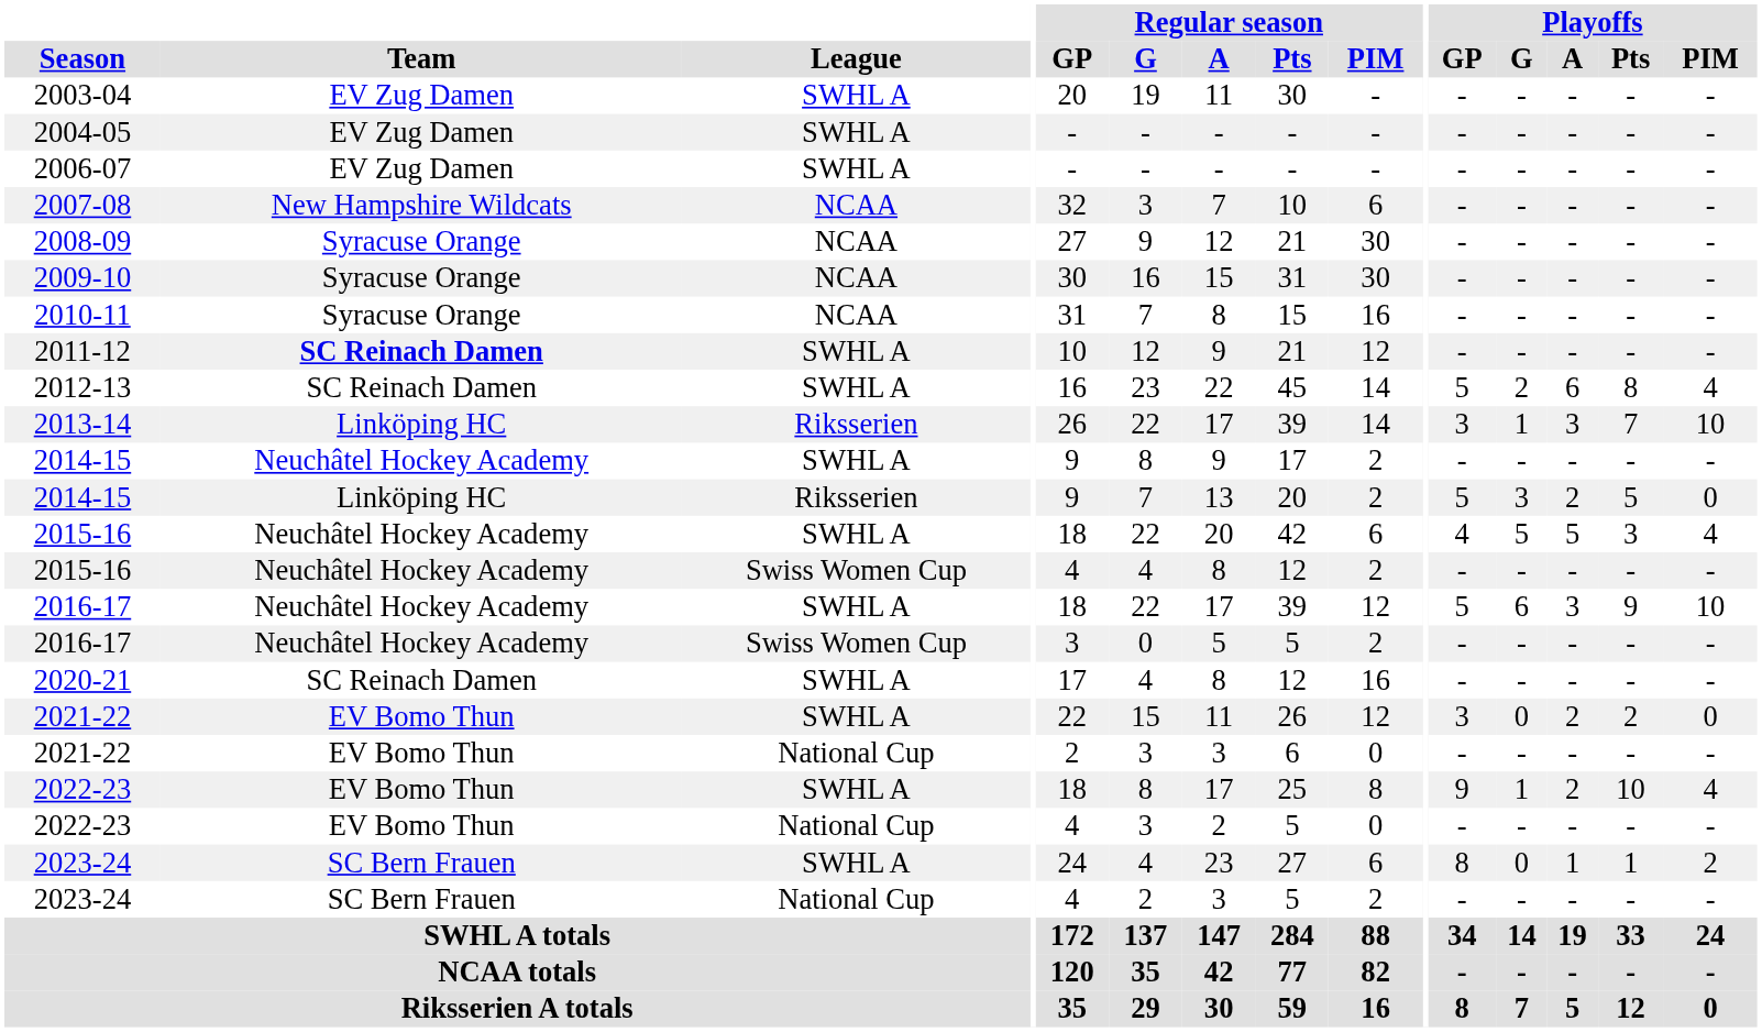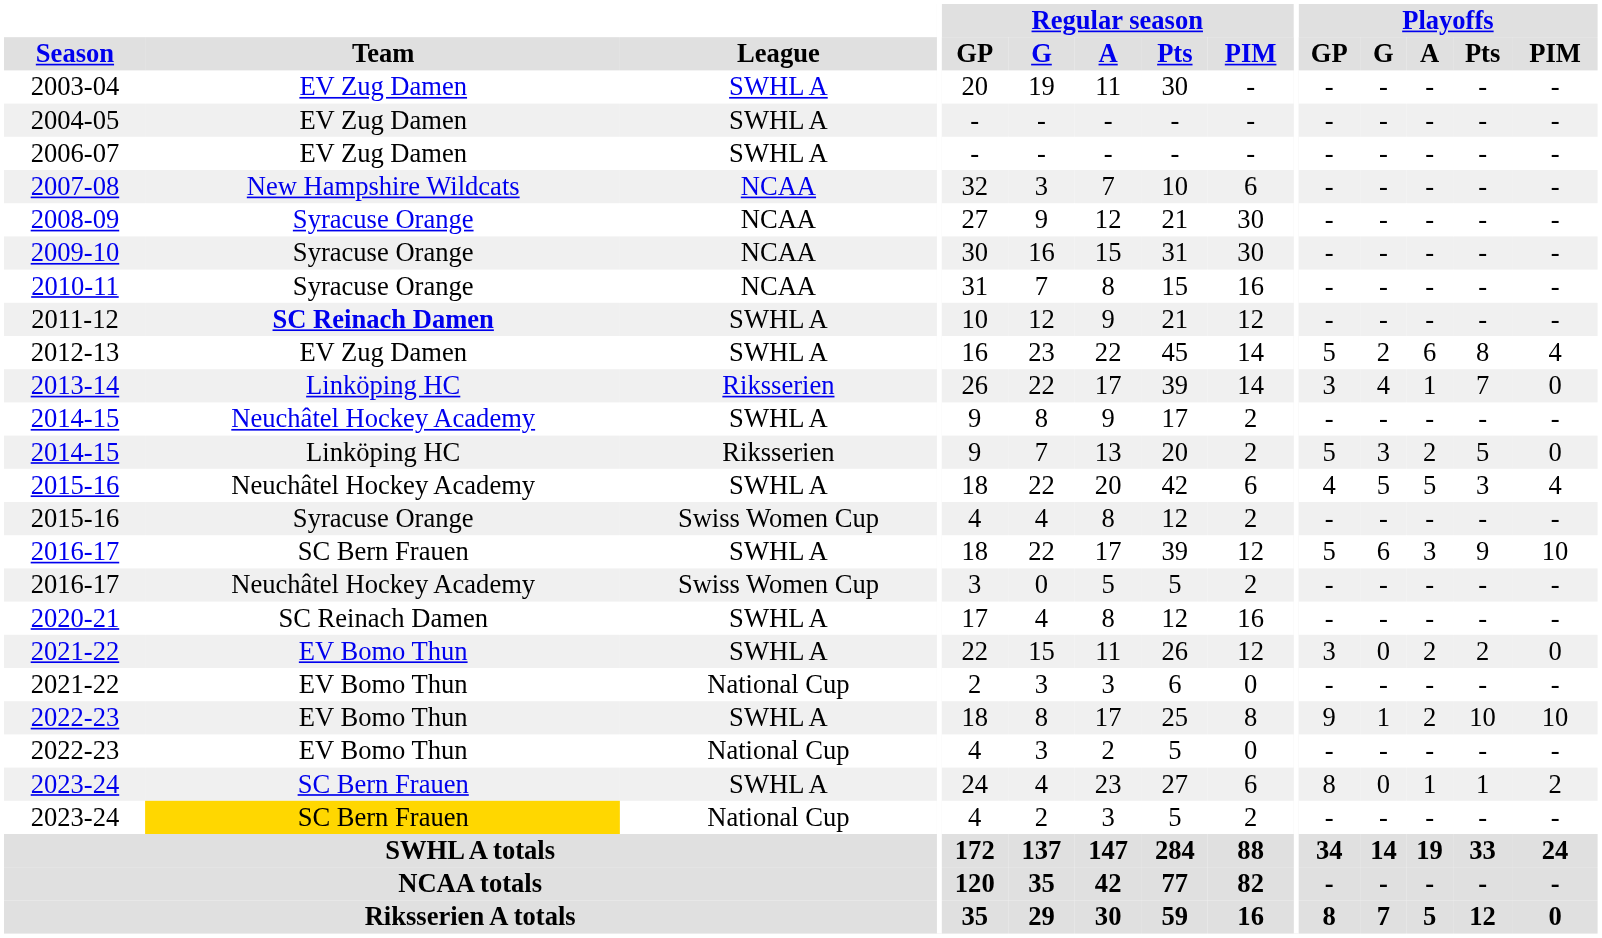2012-13 | Team: SC Reinach Damen -> EV Zug Damen
2013-14 | Playoffs / G: 1 -> 4
2013-14 | Playoffs / A: 3 -> 1
2013-14 | Playoffs / PIM: 10 -> 0
2015-16 / Swiss Women Cup | Team: Neuchâtel Hockey Academy -> Syracuse Orange
2016-17 / SWHL A | Team: Neuchâtel Hockey Academy -> SC Bern Frauen
2022-23 / SWHL A | Playoffs / PIM: 4 -> 10
2023-24 / National Cup | Team: no background -> gold background
